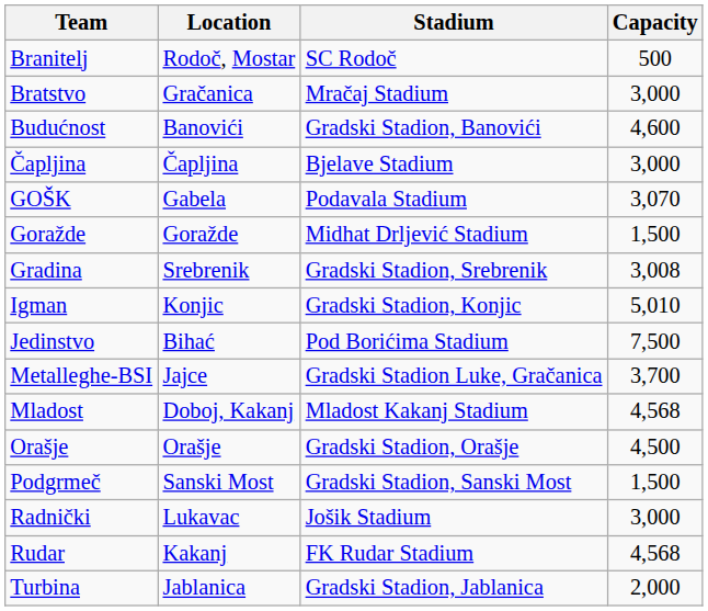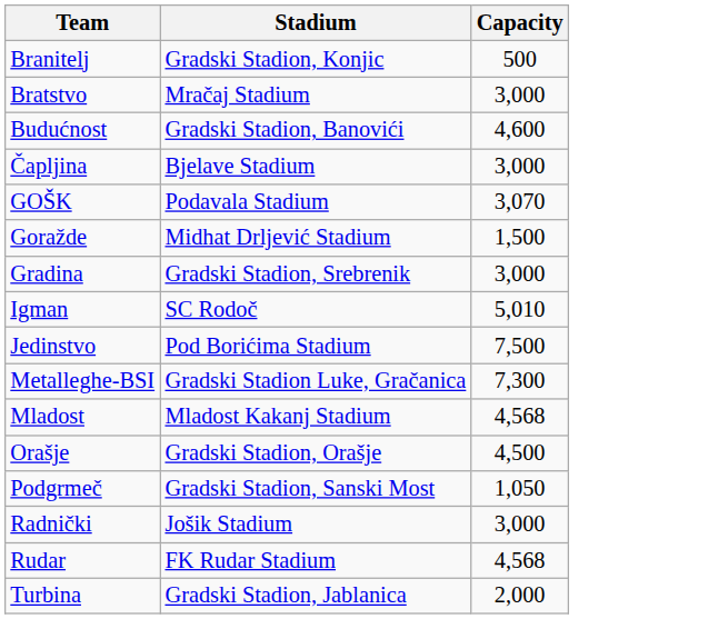- column: Location | Rodoč, Mostar | Gračanica | Banovići | Čapljina | Gabela | Goražde | Srebrenik | Konjic | Bihać | Jajce | Doboj, Kakanj | Orašje | Sanski Most | Lukavac | Kakanj | Jablanica
Branitelj | Stadium: SC Rodoč -> Gradski Stadion, Konjic
Gradina | Capacity: 3,008 -> 3,000
Igman | Stadium: Gradski Stadion, Konjic -> SC Rodoč
Metalleghe-BSI | Capacity: 3,700 -> 7,300
Podgrmeč | Capacity: 1,500 -> 1,050
